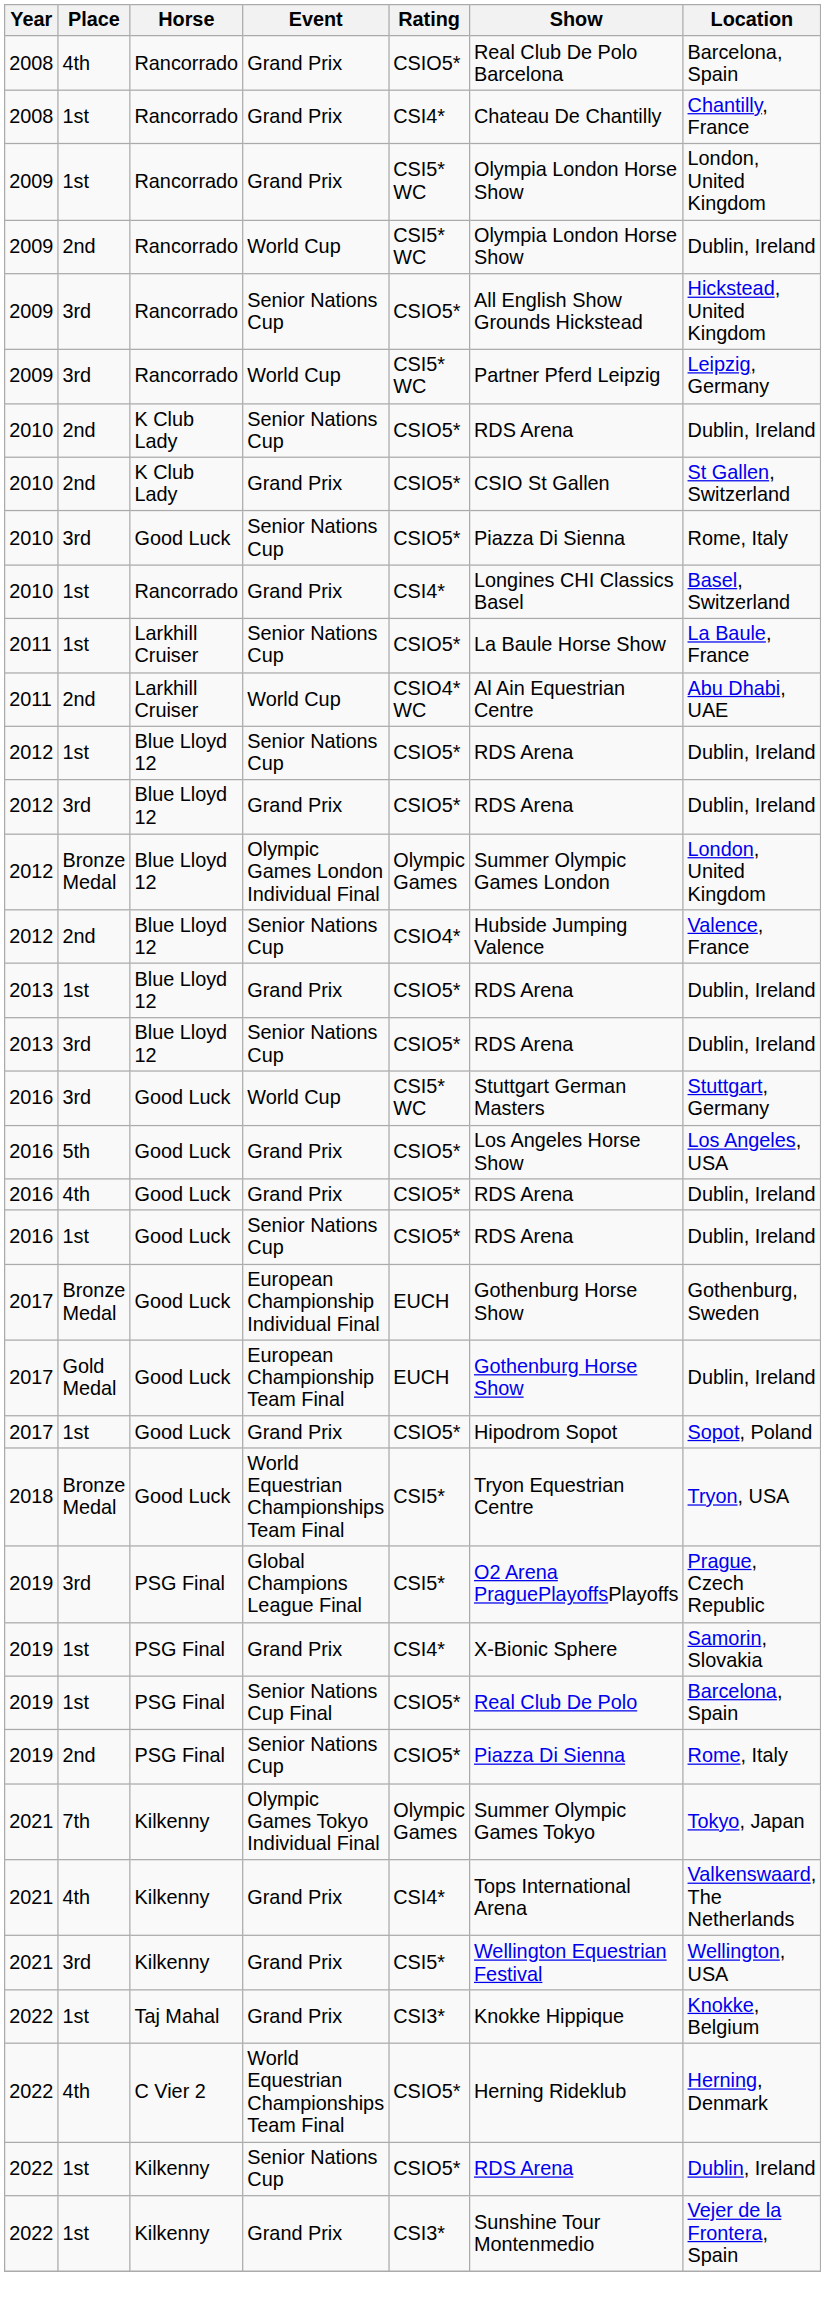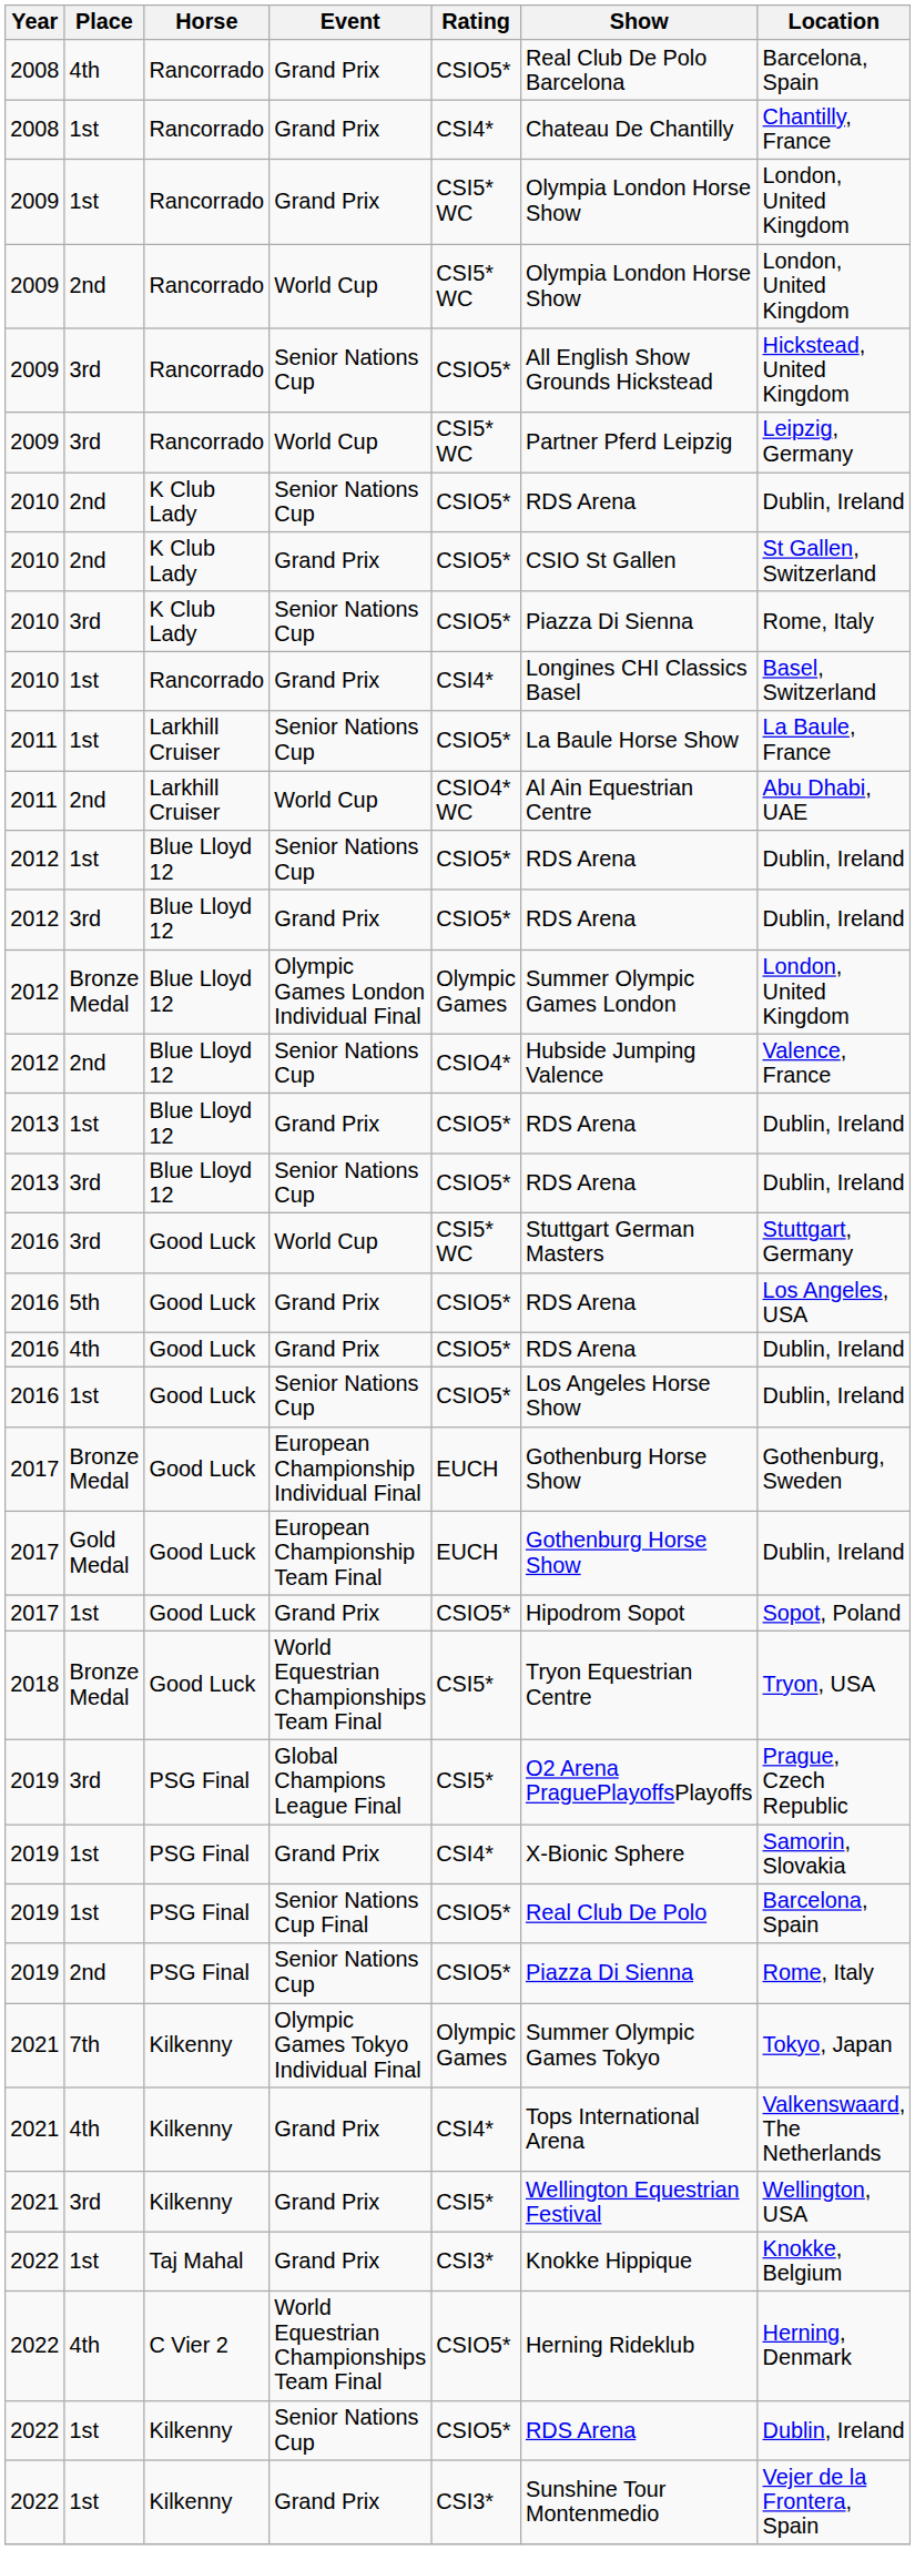2009 / 2nd | Location: Dublin, Ireland -> London, United Kingdom
2010 / 3rd | Horse: Good Luck -> K Club Lady
2016 / 5th | Show: Los Angeles Horse Show -> RDS Arena
2016 / 1st | Show: RDS Arena -> Los Angeles Horse Show
